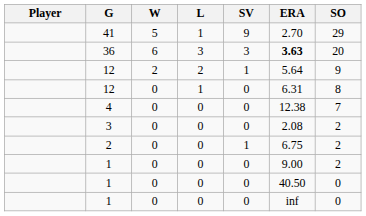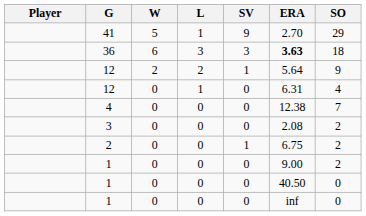36 | SO: 20 -> 18
12 / 0 | SO: 8 -> 4
